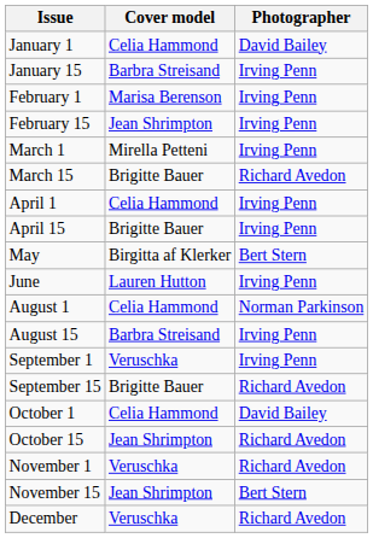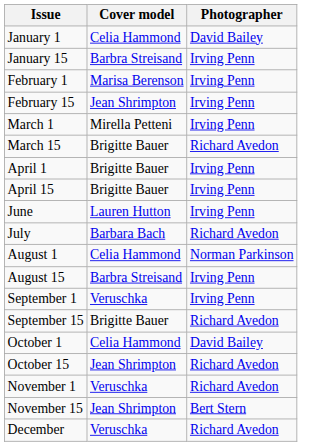April 1 | Cover model: Celia Hammond -> Brigitte Bauer
- row: May | Birgitta af Klerker | Bert Stern
+ row: July | Barbara Bach | Richard Avedon
